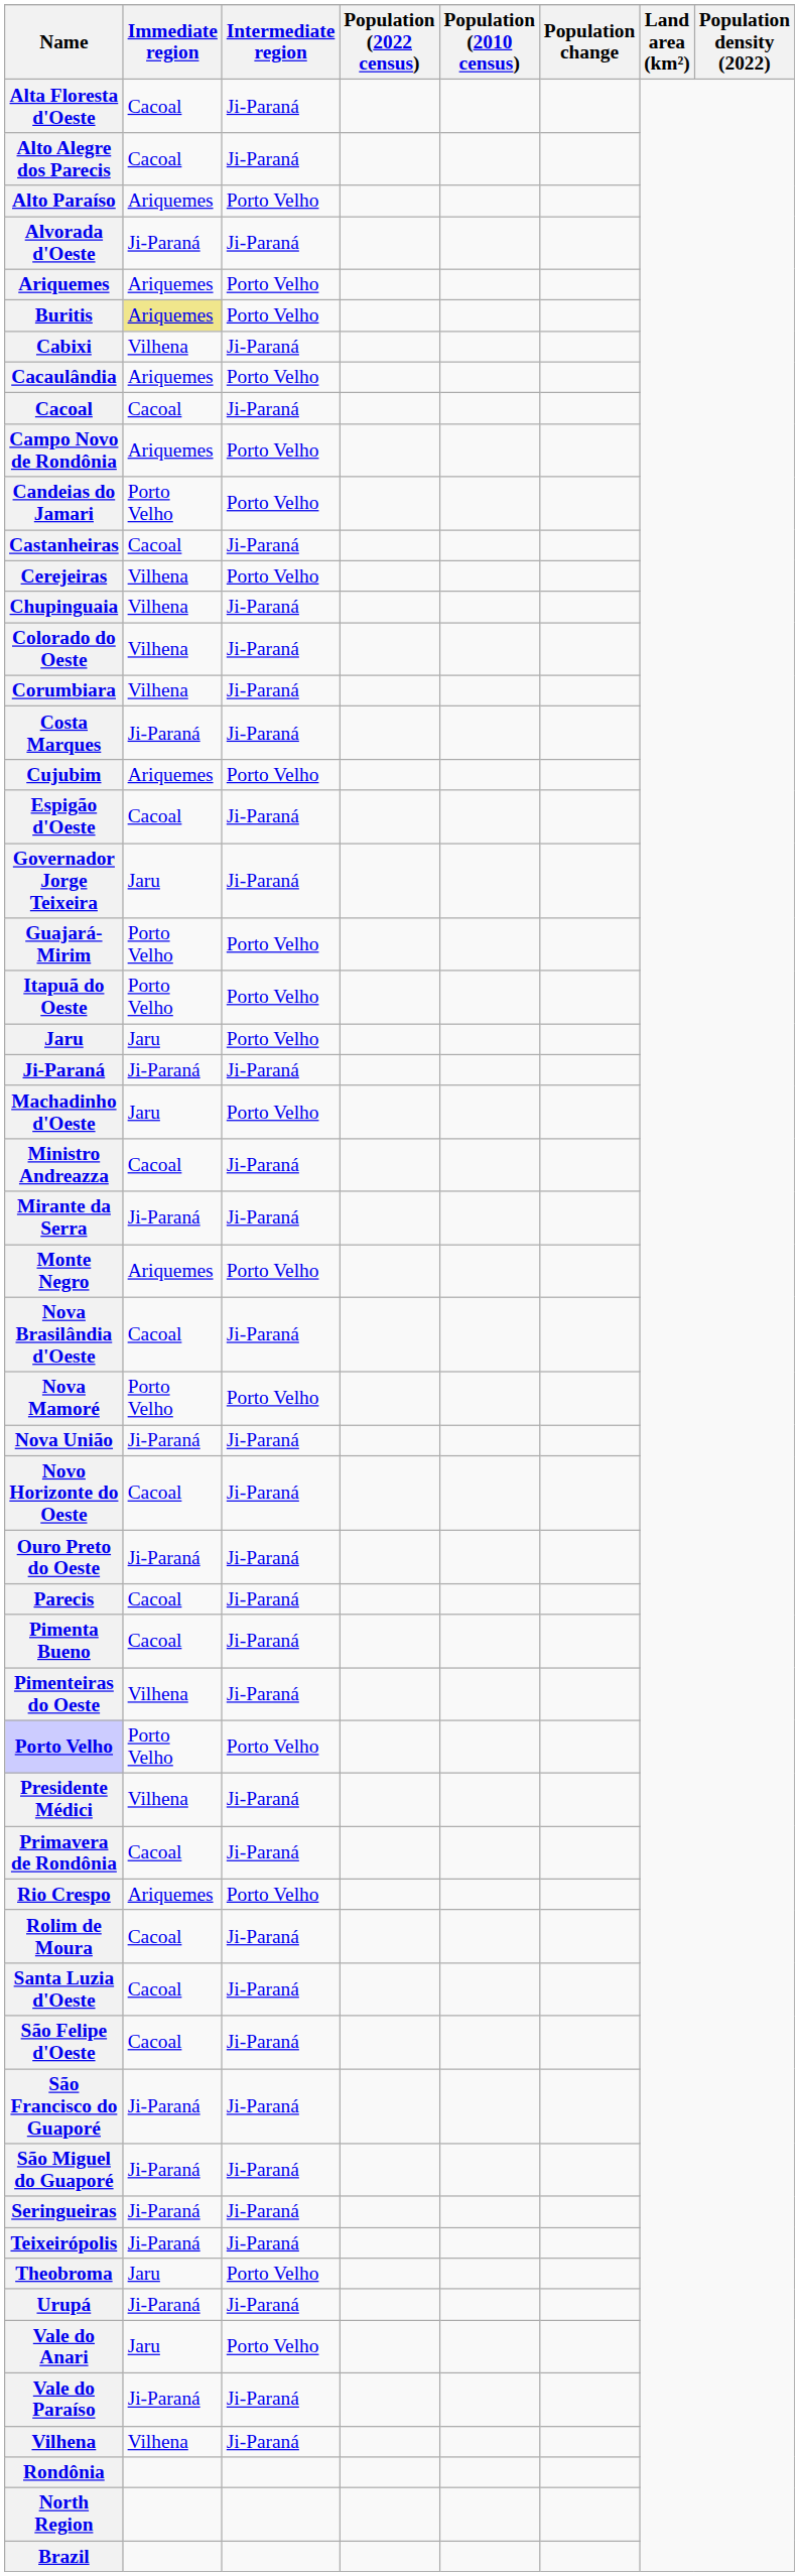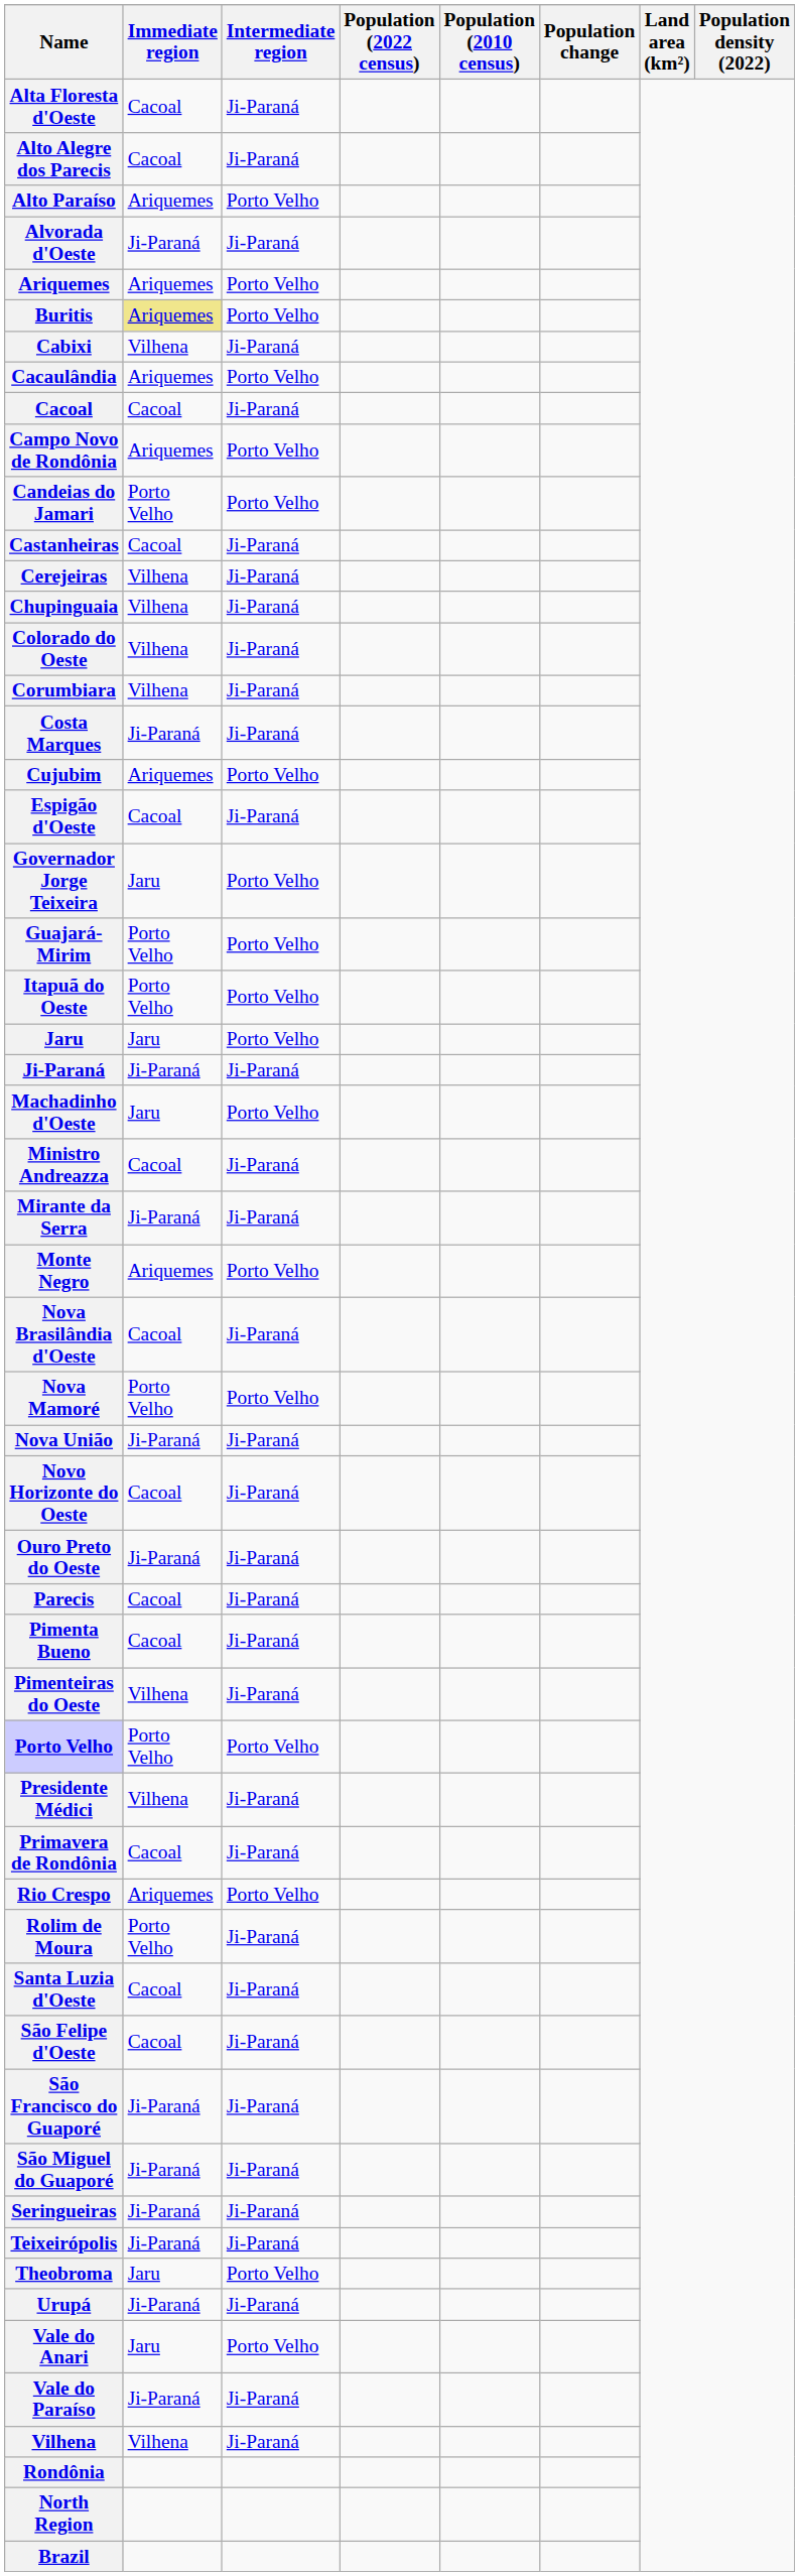Cerejeiras | Intermediate region: Porto Velho -> Ji-Paraná
Governador Jorge Teixeira | Intermediate region: Ji-Paraná -> Porto Velho
Rolim de Moura | Immediate region: Cacoal -> Porto Velho
